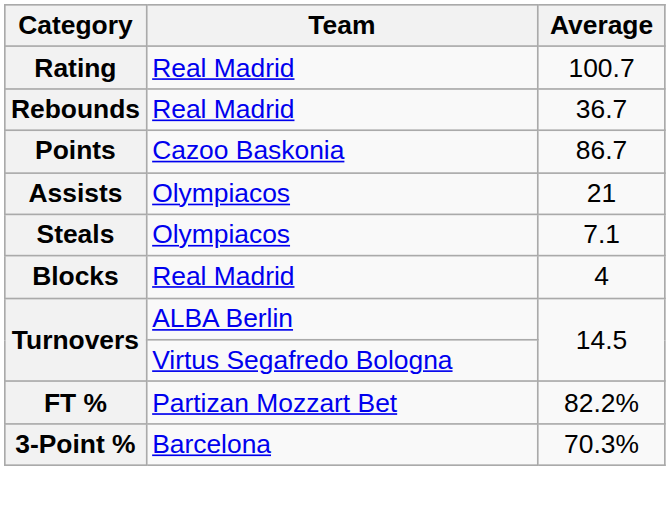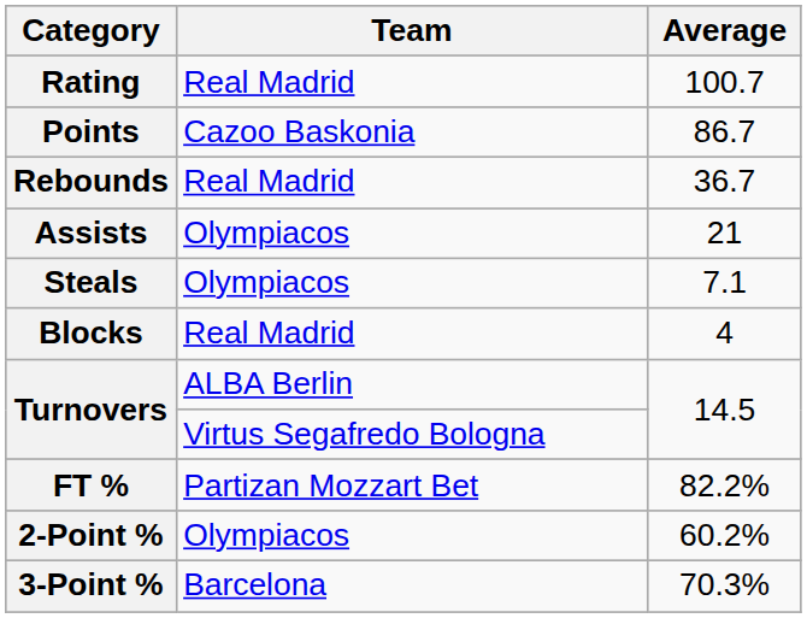rows swapped: Points <-> Rebounds
+ row: 2-Point % | Olympiacos | 60.2%
